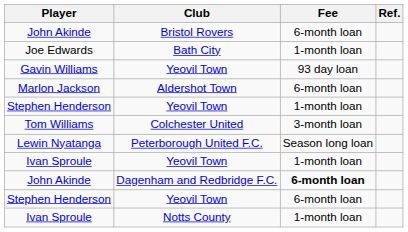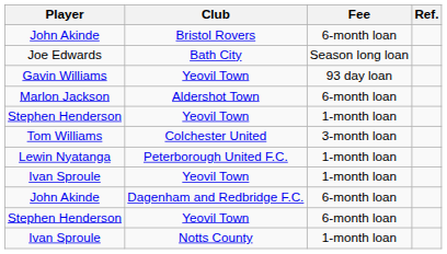Joe Edwards | Fee: 1-month loan -> Season long loan
Lewin Nyatanga | Fee: Season long loan -> 1-month loan
John Akinde / Dagenham and Redbridge F.C. | Fee: bold -> normal
